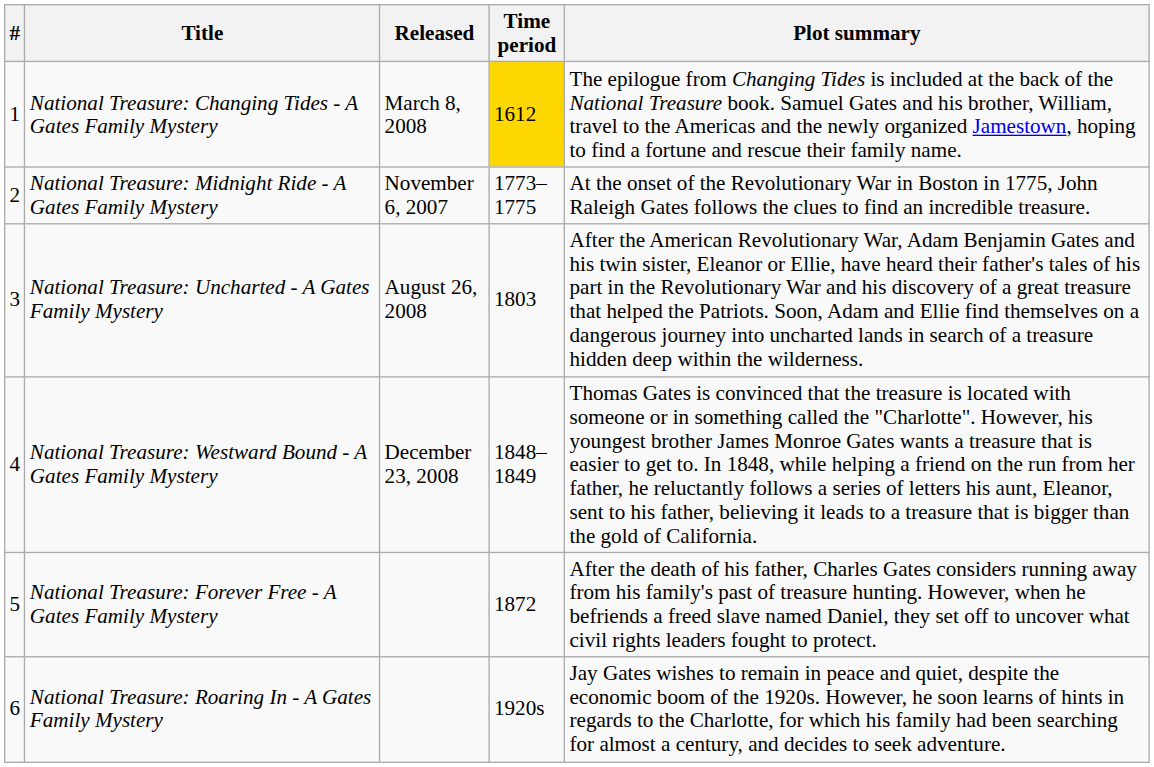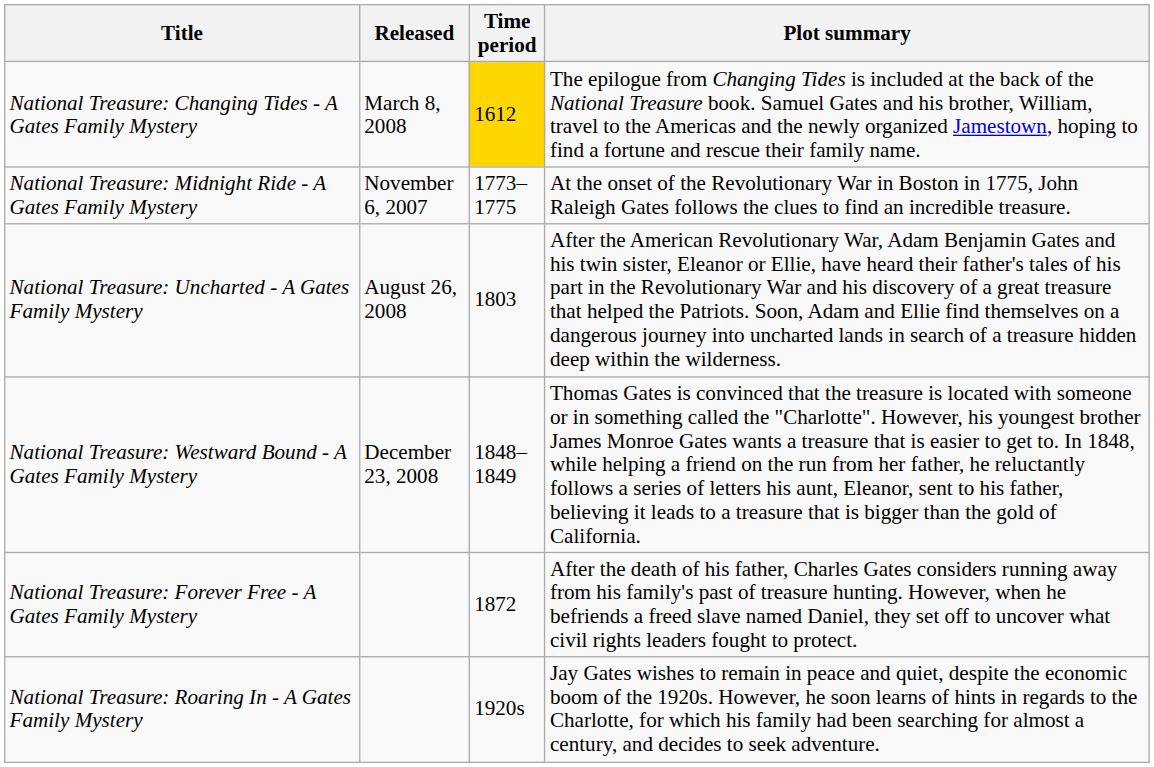- column: # | 1 | 2 | 3 | 4 | 5 | 6
